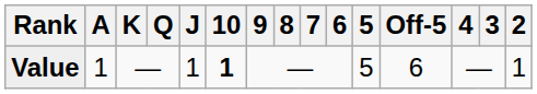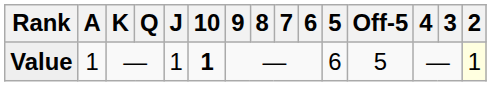Value | 5: 5 -> 6
Value | Off-5: 6 -> 5
Value | 2: no background -> lightyellow background
